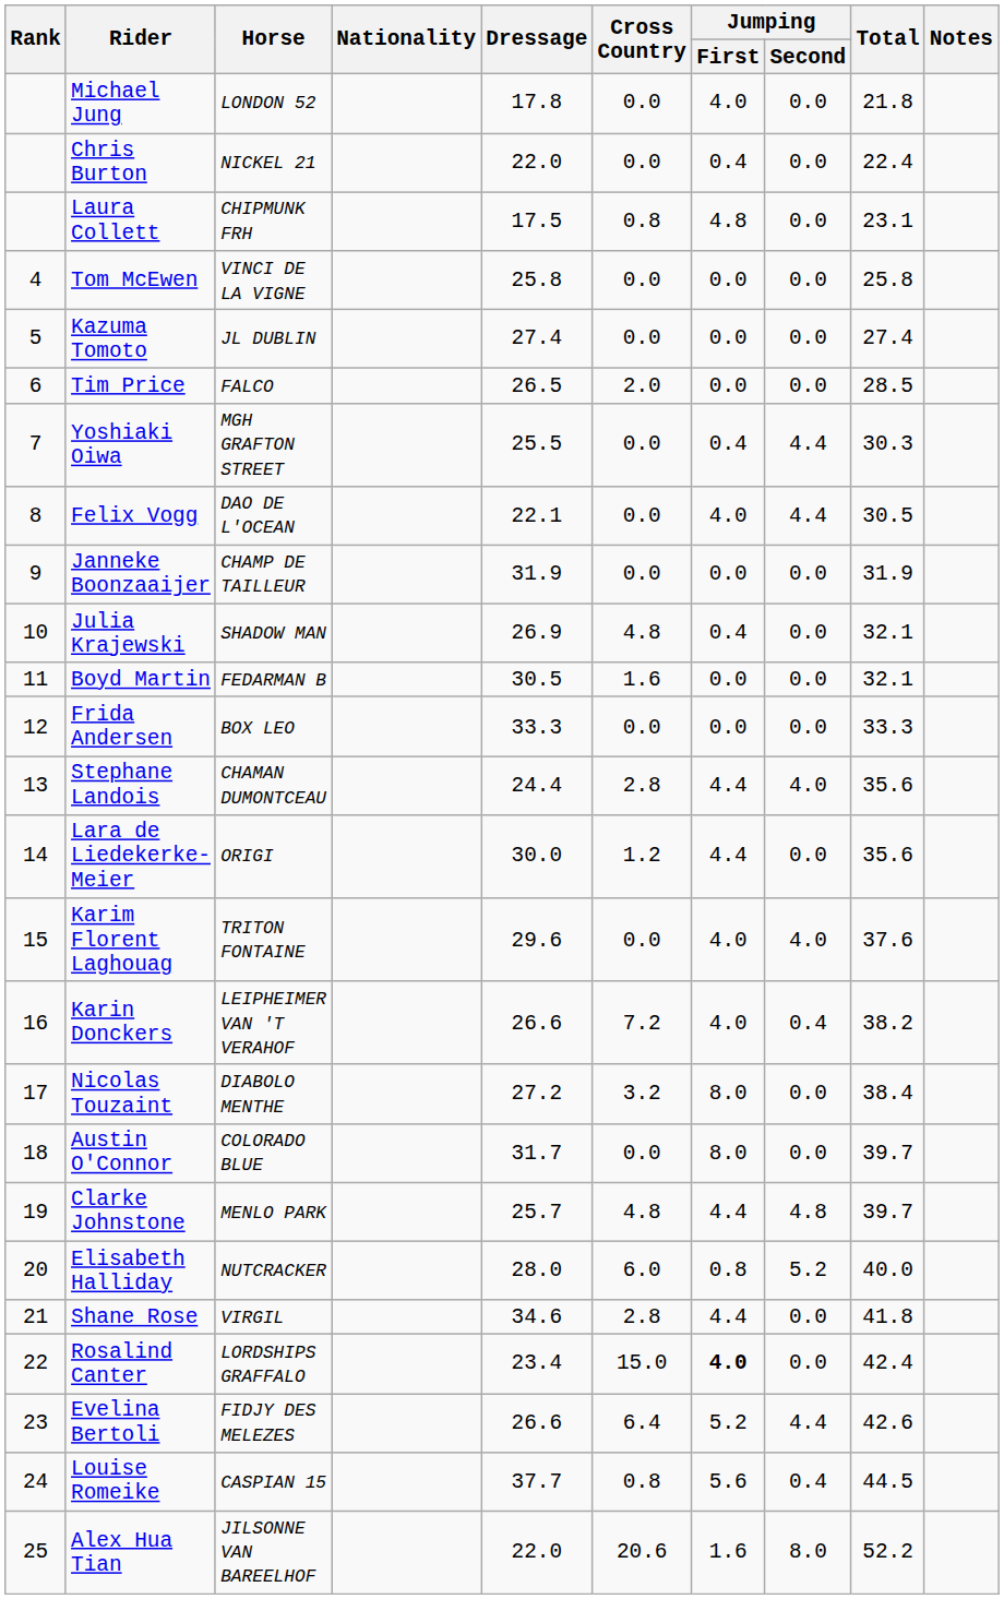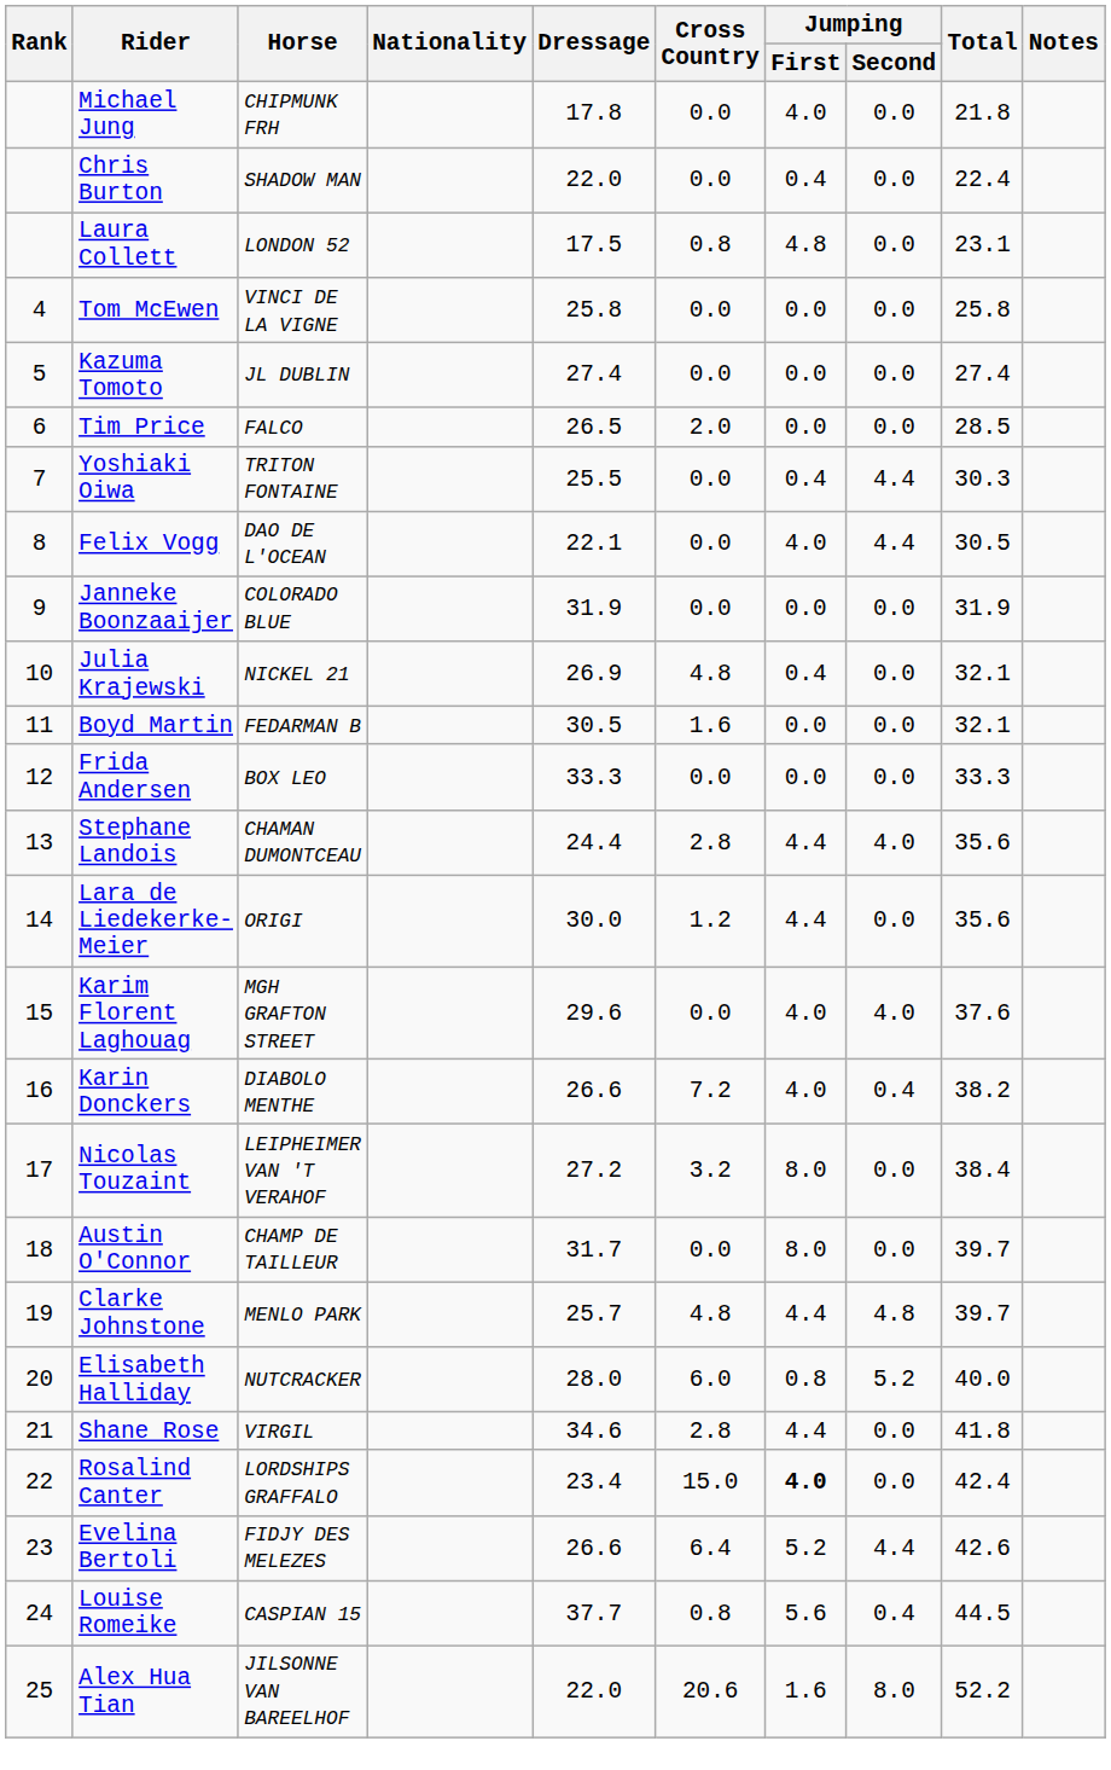Michael Jung | Horse: LONDON 52 -> CHIPMUNK FRH
Chris Burton | Horse: NICKEL 21 -> SHADOW MAN
Laura Collett | Horse: CHIPMUNK FRH -> LONDON 52
Yoshiaki Oiwa | Horse: MGH GRAFTON STREET -> TRITON FONTAINE
Janneke Boonzaaijer | Horse: CHAMP DE TAILLEUR -> COLORADO BLUE
Julia Krajewski | Horse: SHADOW MAN -> NICKEL 21
Karim Florent Laghouag | Horse: TRITON FONTAINE -> MGH GRAFTON STREET
Karin Donckers | Horse: LEIPHEIMER VAN 'T VERAHOF -> DIABOLO MENTHE
Nicolas Touzaint | Horse: DIABOLO MENTHE -> LEIPHEIMER VAN 'T VERAHOF
Austin O'Connor | Horse: COLORADO BLUE -> CHAMP DE TAILLEUR
